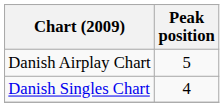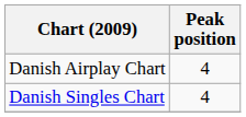Danish Airplay Chart | Peak position: 5 -> 4
